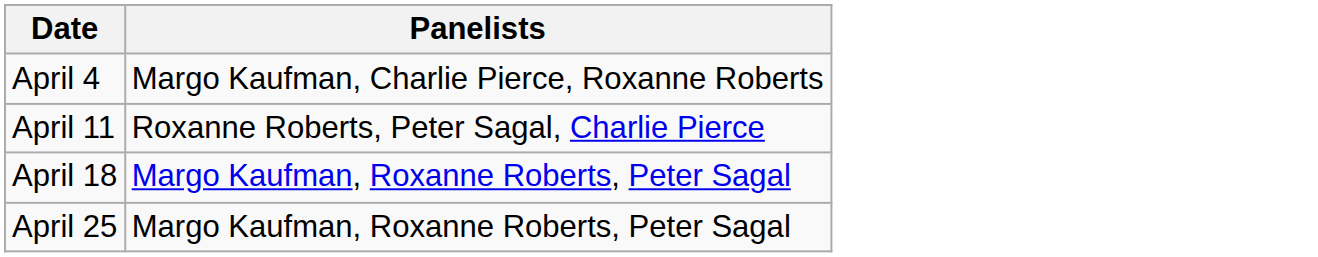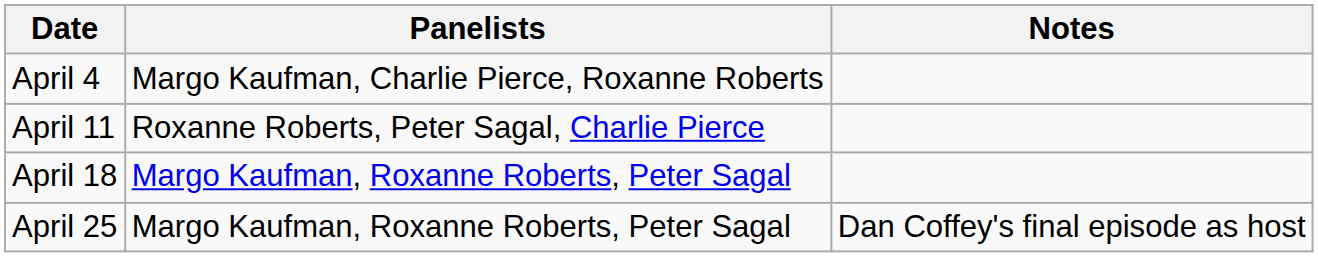+ column: Notes | Dan Coffey's final episode as host
